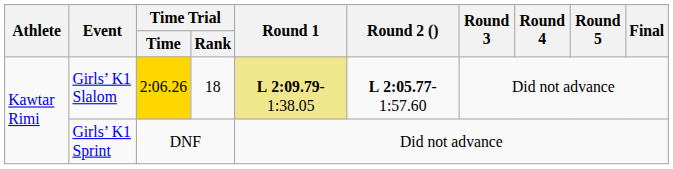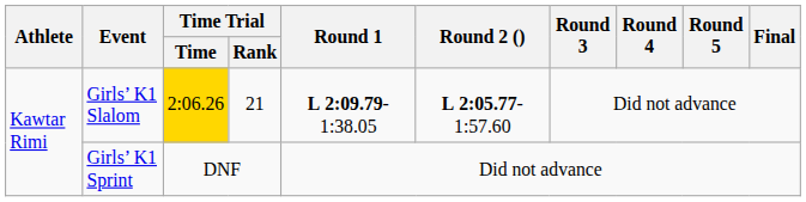Girls’ K1 Slalom | Time Trial / Rank: 18 -> 21
Girls’ K1 Slalom | Round 1: khaki background -> no background
